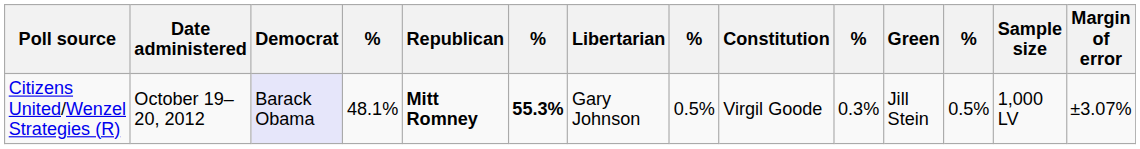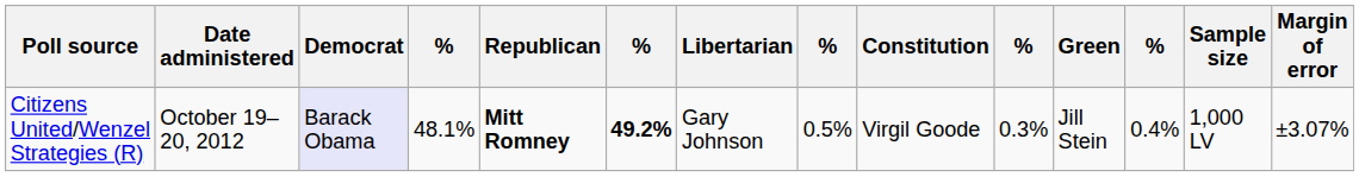Citizens United/Wenzel Strategies (R) | column 6: 55.3% -> 49.2%
Citizens United/Wenzel Strategies (R) | column 12: 0.5% -> 0.4%
